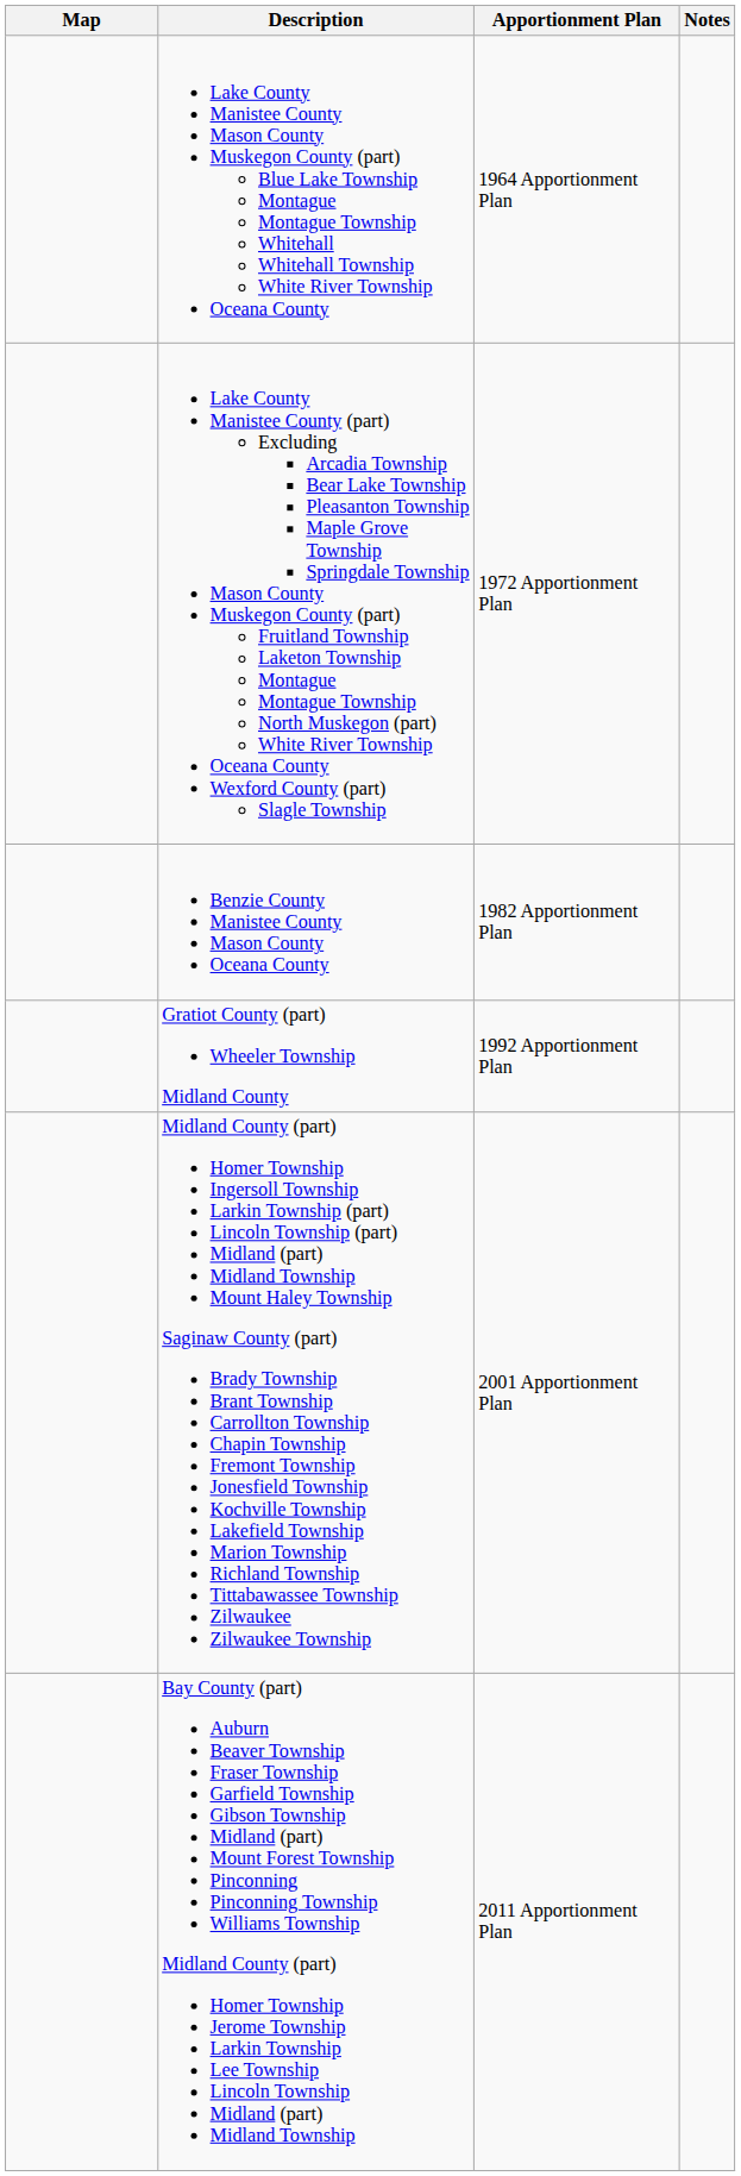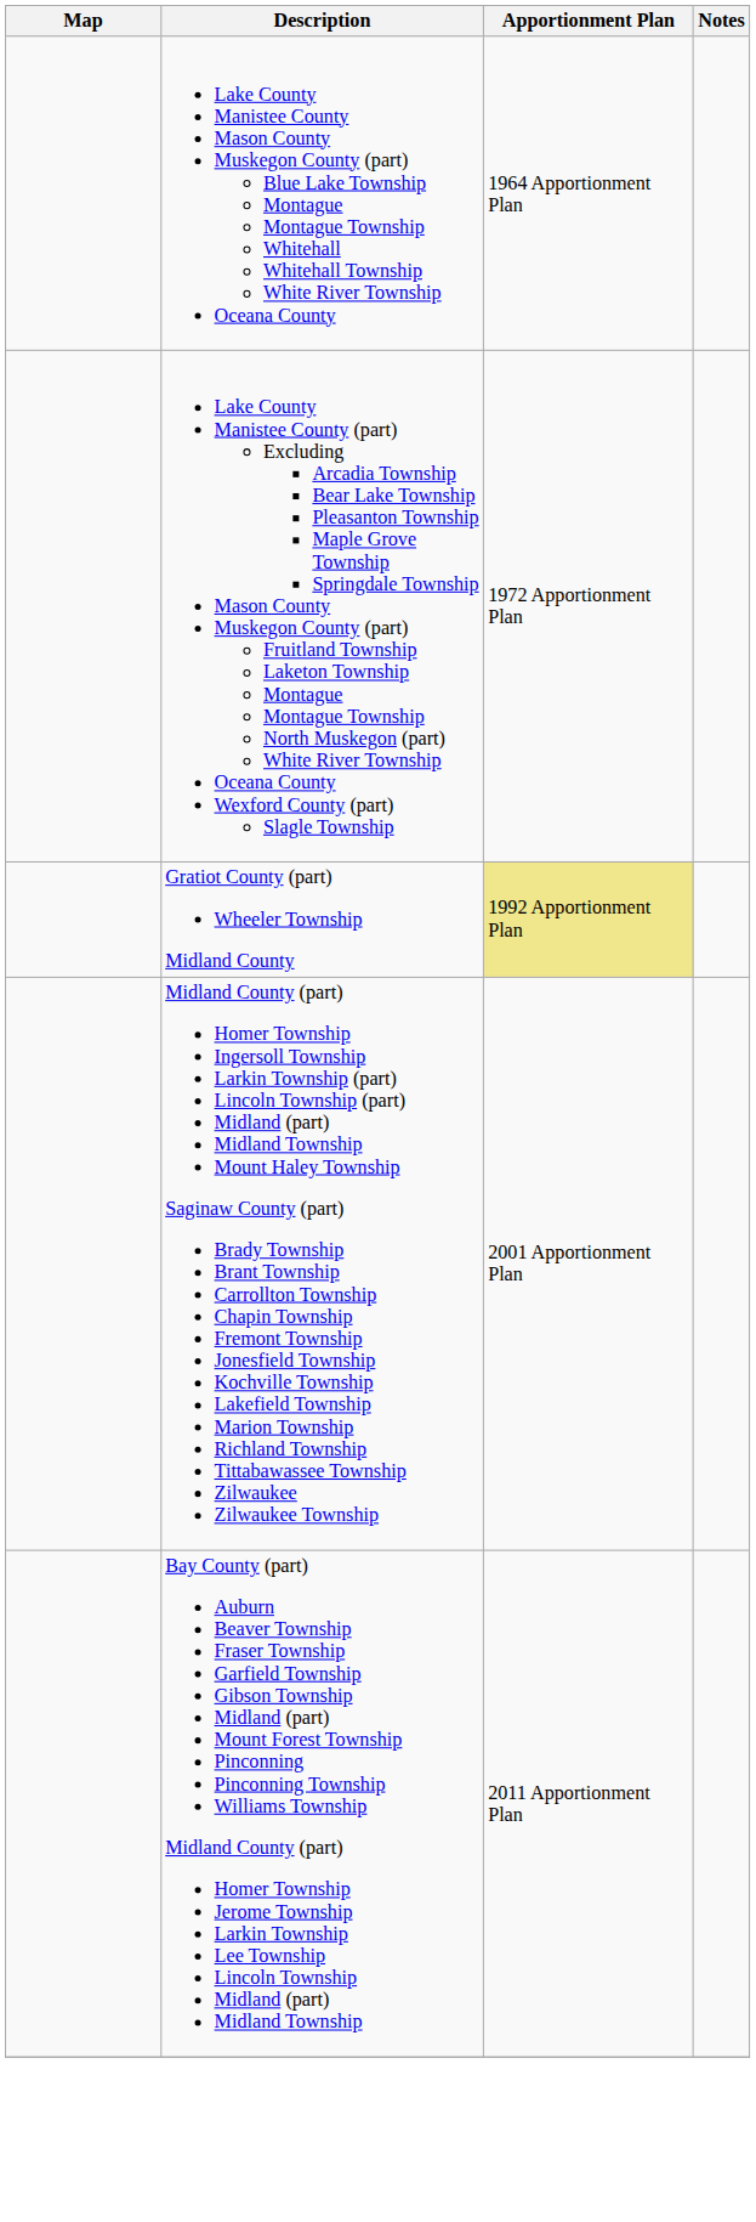- row: Benzie County Manistee County Mason County Oceana County | 1982 Apportionment Plan
Gratiot County (part) Wheeler Township Midland County | Apportionment Plan: no background -> khaki background
